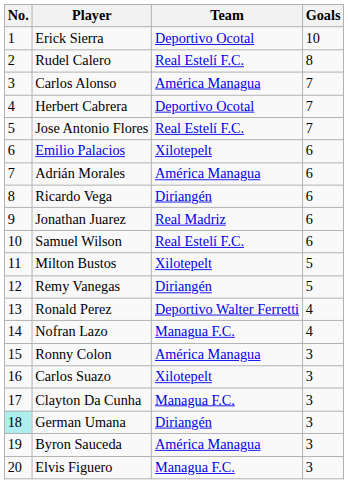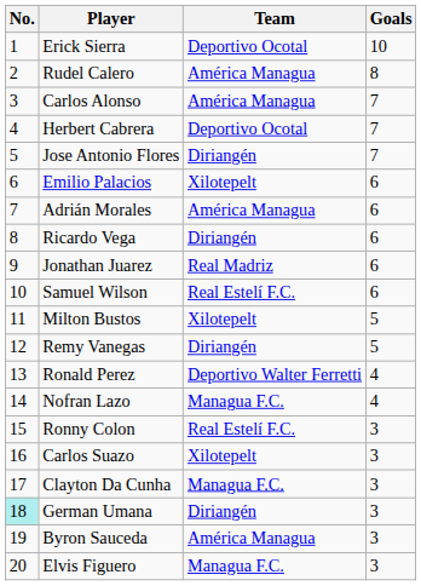Rudel Calero | Team: Real Estelí F.C. -> América Managua
Jose Antonio Flores | Team: Real Estelí F.C. -> Diriangén
Ronny Colon | Team: América Managua -> Real Estelí F.C.
